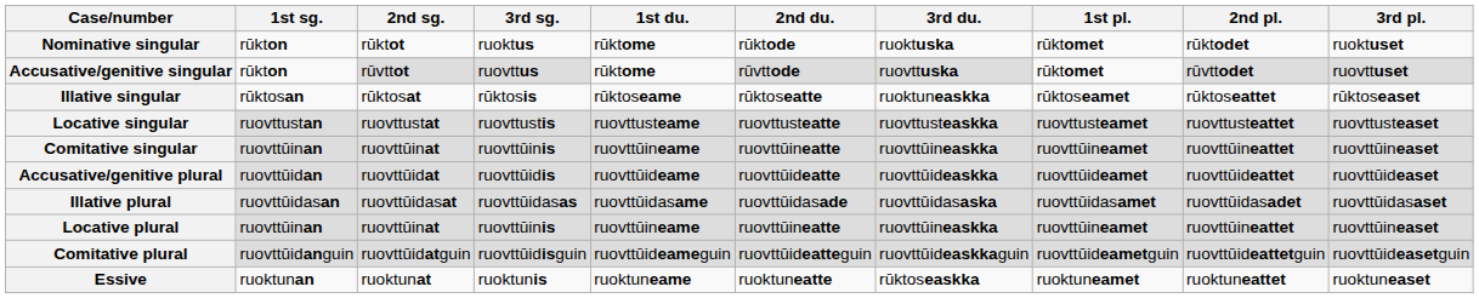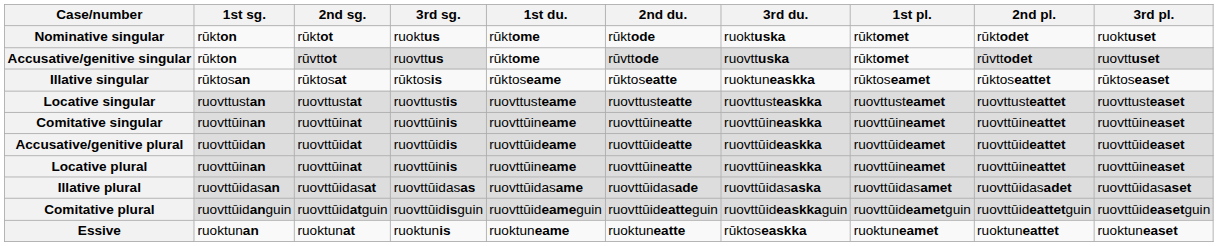rows swapped: Illative plural <-> Locative plural
